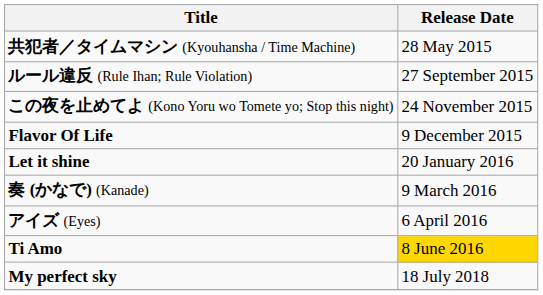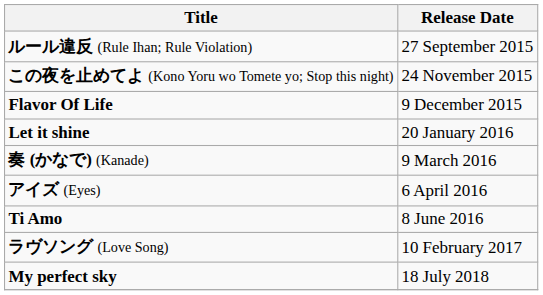- row: 共犯者／タイムマシン (Kyouhansha / Time Machine) | 28 May 2015
Ti Amo | Release Date: gold background -> no background
+ row: ラヴソング (Love Song) | 10 February 2017
